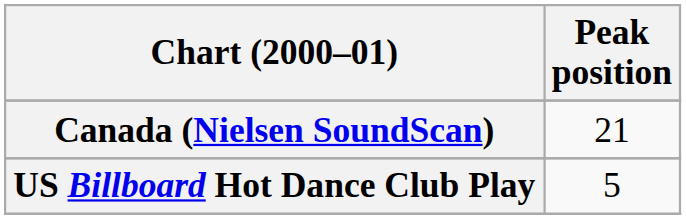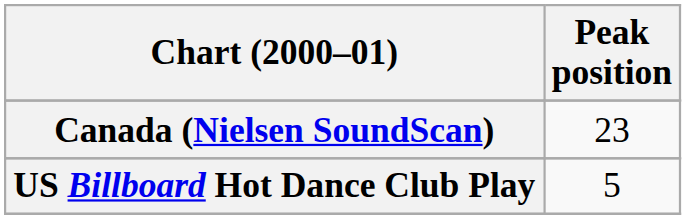Canada (Nielsen SoundScan) | Peak position: 21 -> 23
